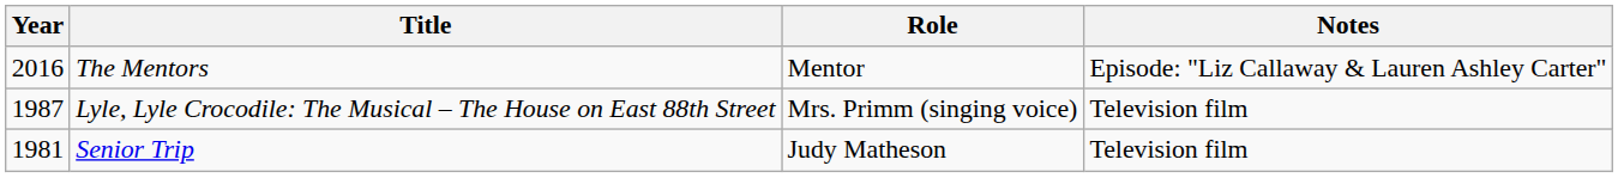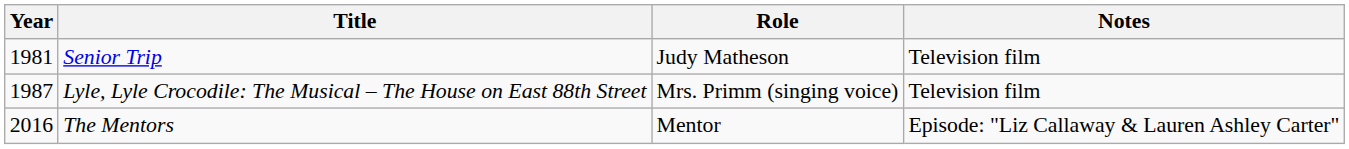rows swapped: Senior Trip <-> The Mentors
